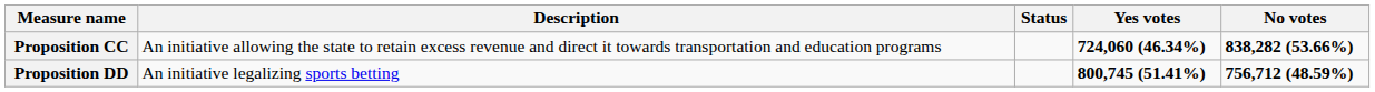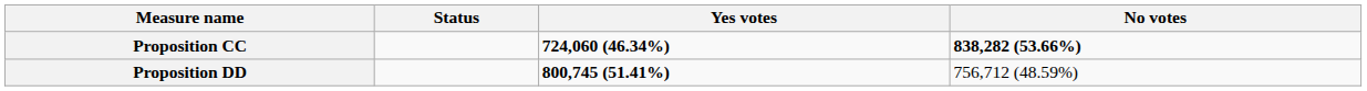- column: Description | An initiative allowing the state to retain excess revenue and direct it towards transportation and education programs | An initiative legalizing sports betting
Proposition DD | No votes: bold -> normal
